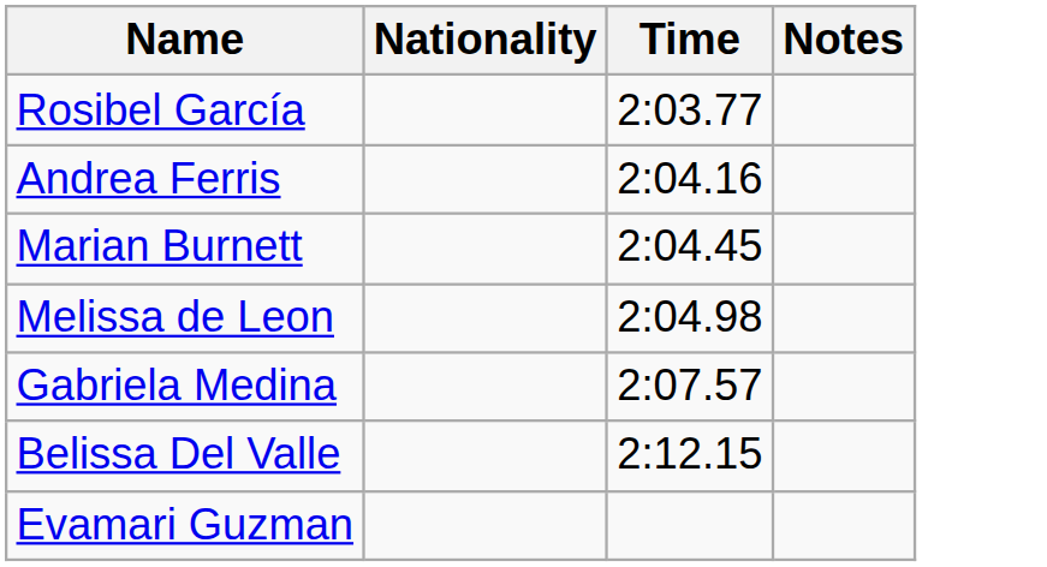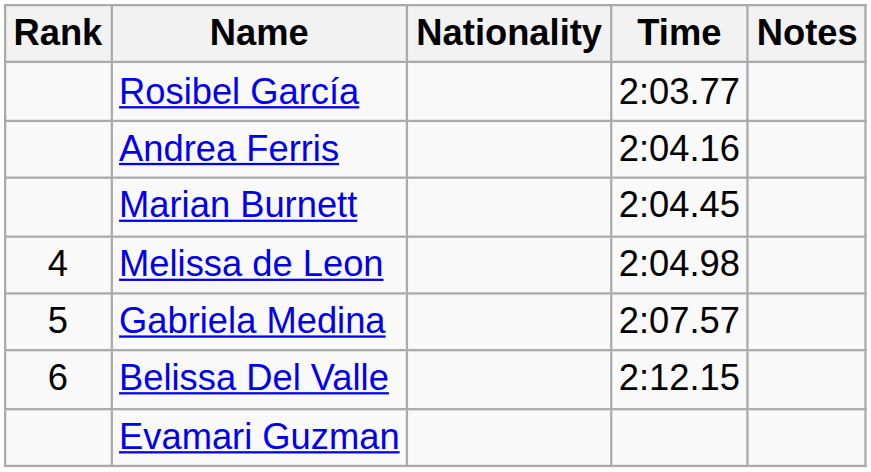+ column: Rank | 4 | 5 | 6
